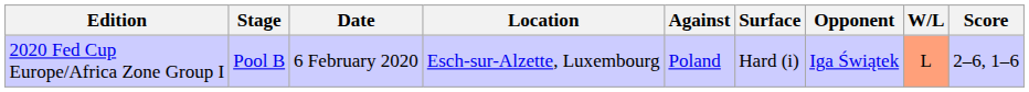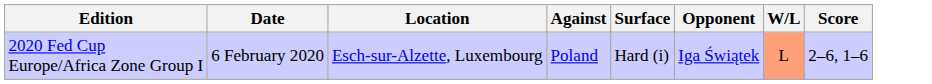- column: Stage | Pool B
